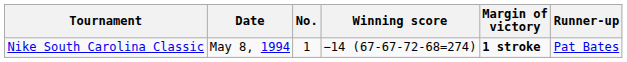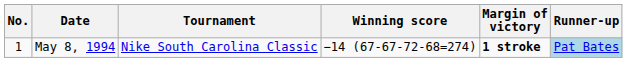columns swapped: No. <-> Tournament
May 8, 1994 | Runner-up: no background -> lightblue background
